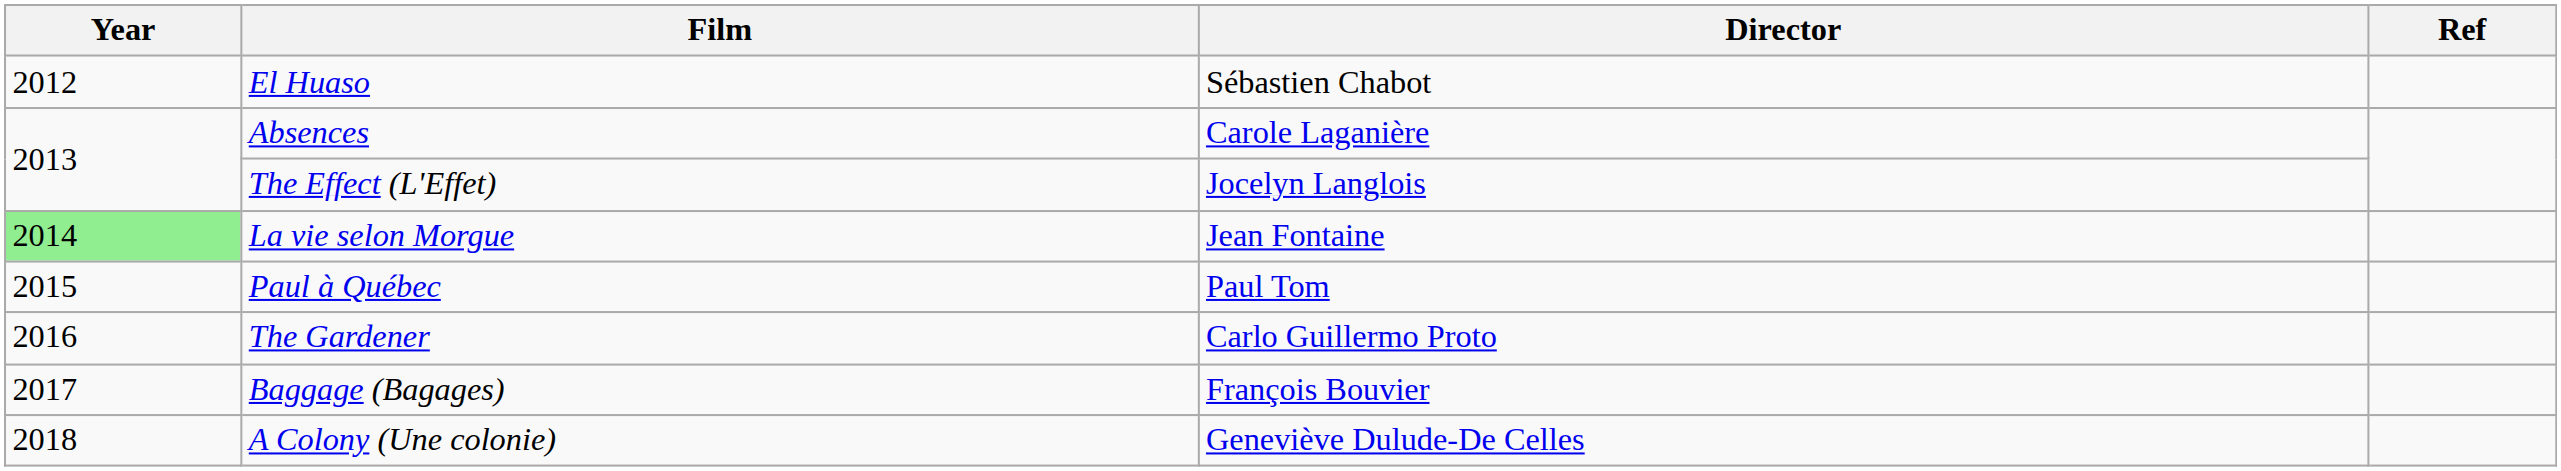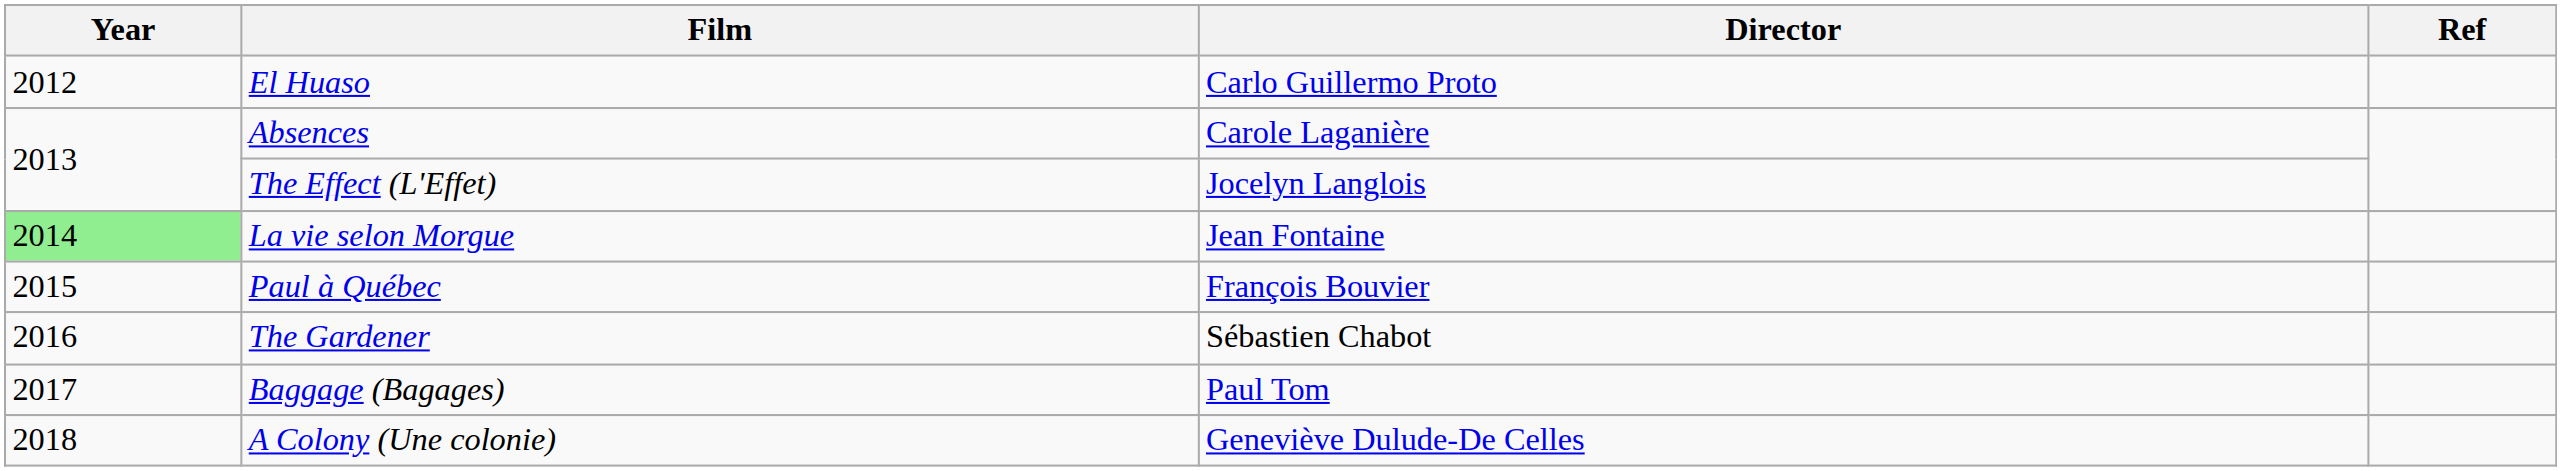El Huaso | Director: Sébastien Chabot -> Carlo Guillermo Proto
Paul à Québec | Director: Paul Tom -> François Bouvier
The Gardener | Director: Carlo Guillermo Proto -> Sébastien Chabot
Baggage (Bagages) | Director: François Bouvier -> Paul Tom
